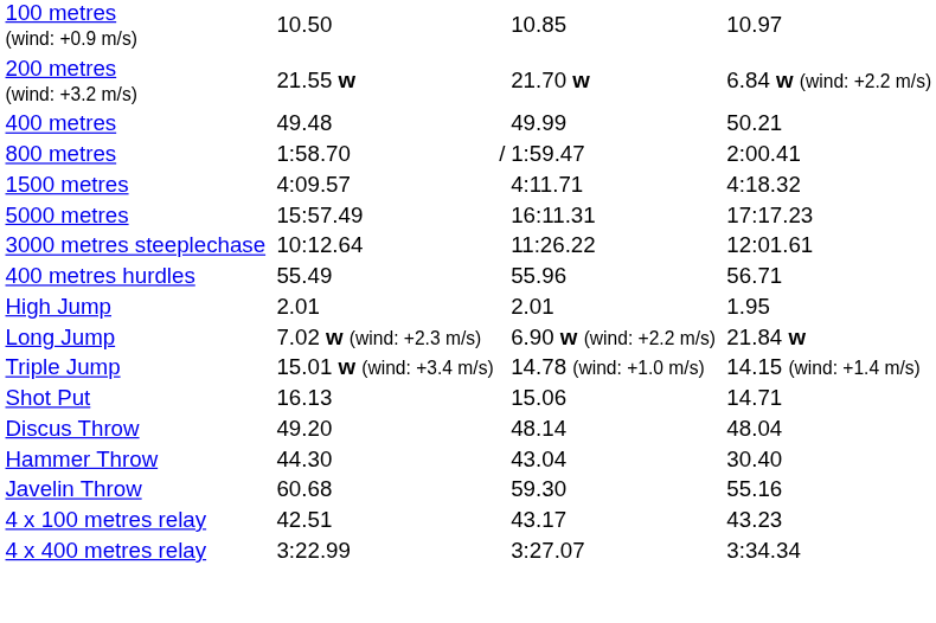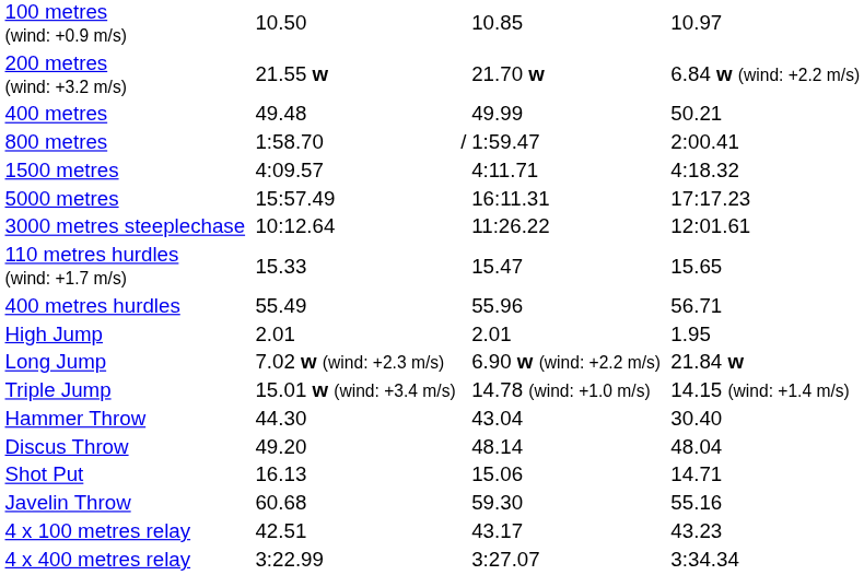+ row: 110 metres hurdles (wind: +1.7 m/s) | 15.33 | 15.47 | 15.65
rows swapped: Shot Put <-> Hammer Throw
